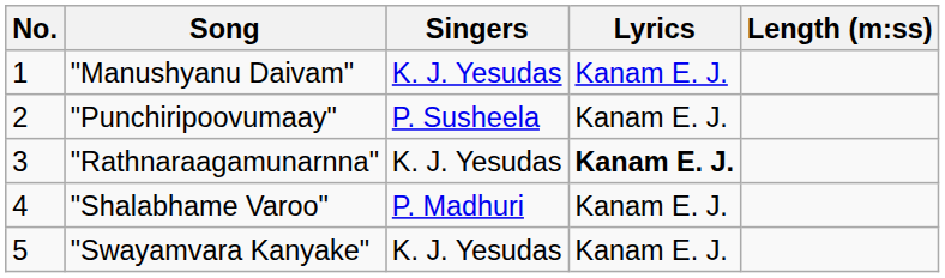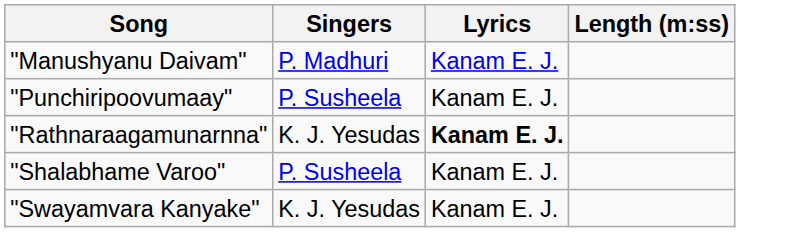- column: No. | 1 | 2 | 3 | 4 | 5
"Manushyanu Daivam" | Singers: K. J. Yesudas -> P. Madhuri
"Shalabhame Varoo" | Singers: P. Madhuri -> P. Susheela
